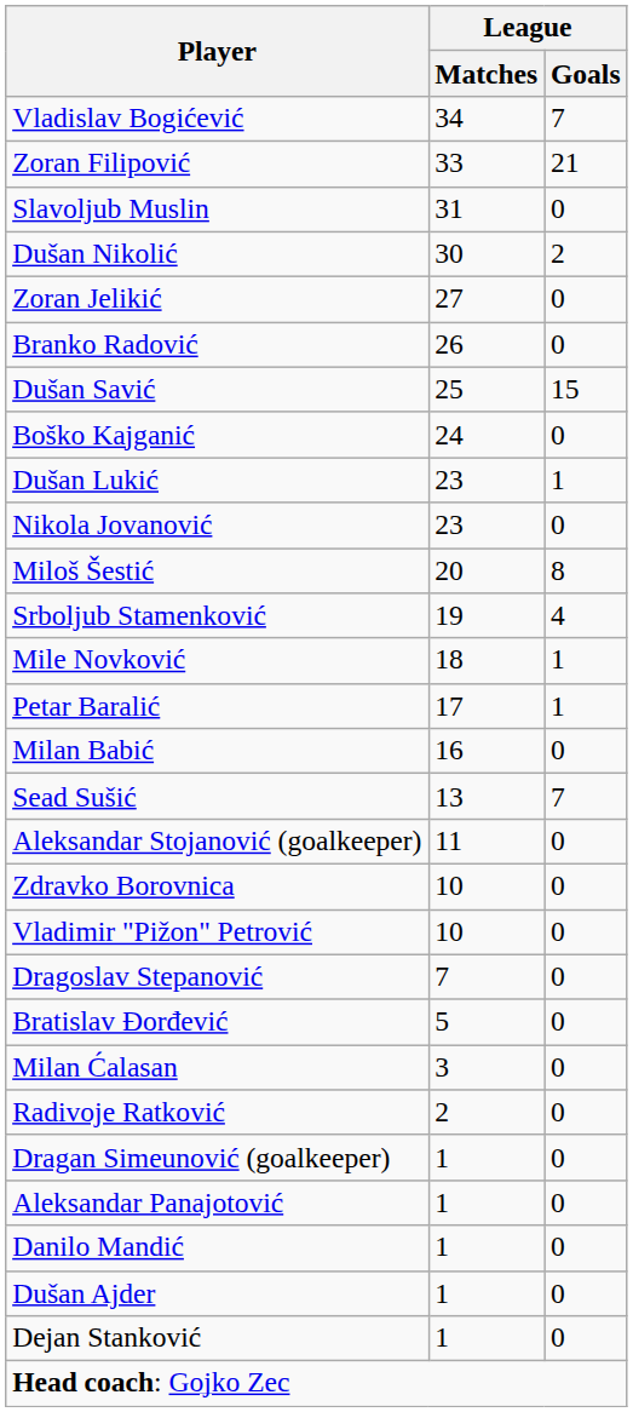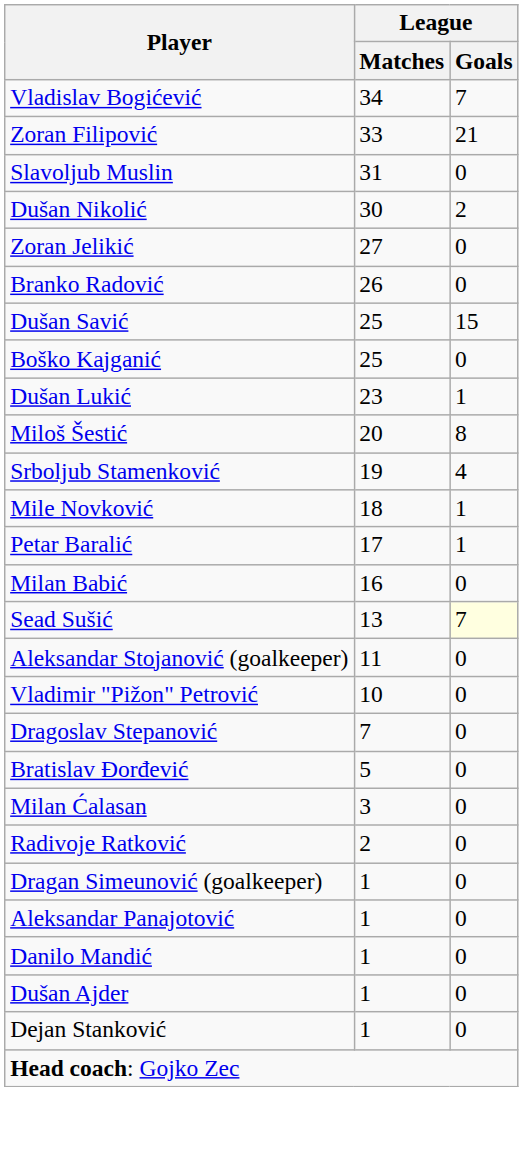Boško Kajganić | League / Matches: 24 -> 25
- row: Nikola Jovanović | 23 | 0
Sead Sušić | League / Goals: no background -> lightyellow background
- row: Zdravko Borovnica | 10 | 0
